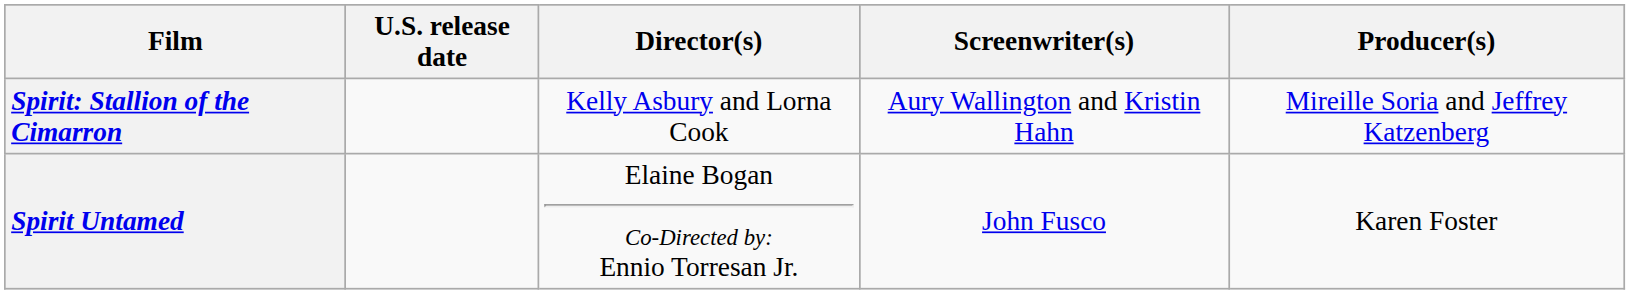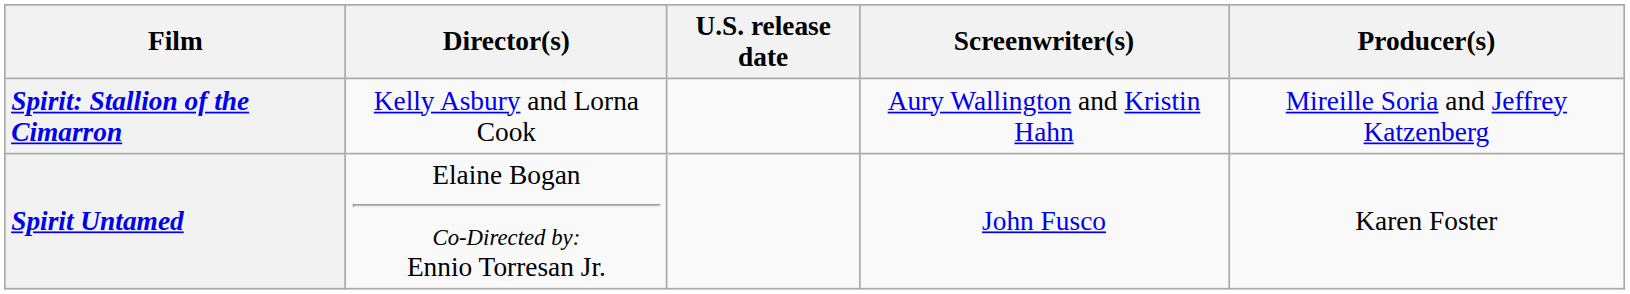columns swapped: U.S. release date <-> Director(s)
